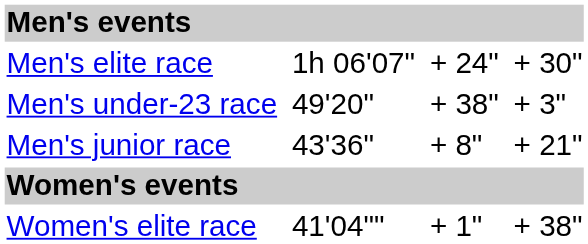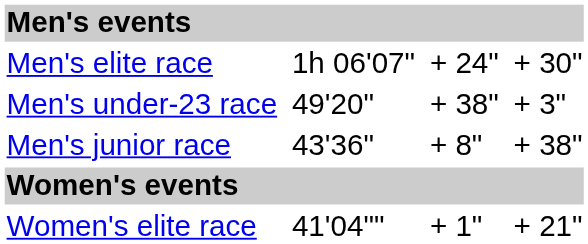Men's junior race | column 7: + 21" -> + 38"
Women's elite race | column 7: + 38" -> + 21"
